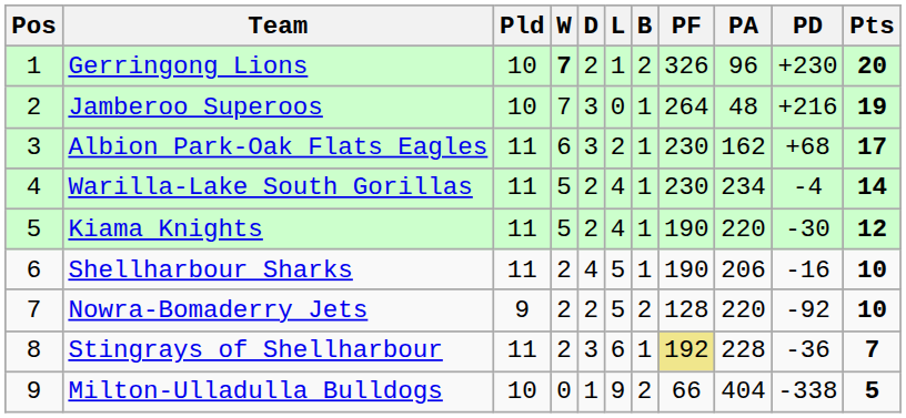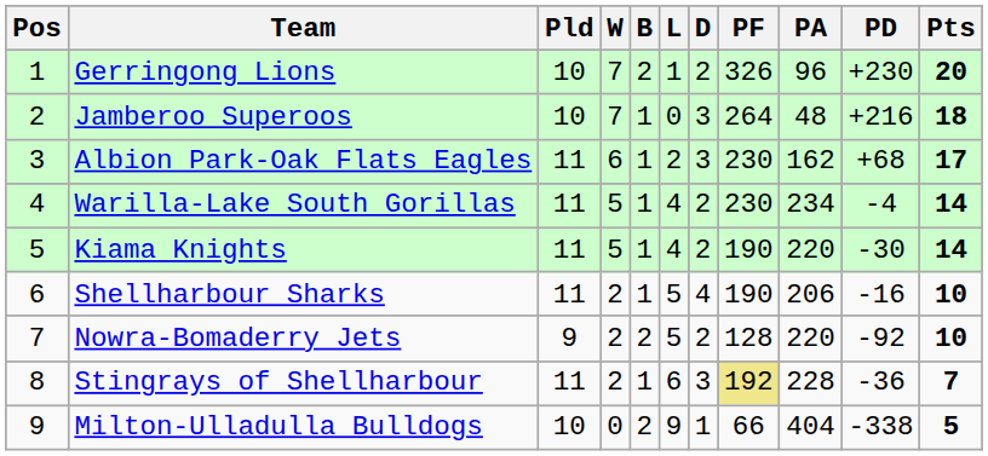columns swapped: D <-> B
Gerringong Lions | W: bold -> normal
Jamberoo Superoos | Pts: 19 -> 18
Kiama Knights | Pts: 12 -> 14
